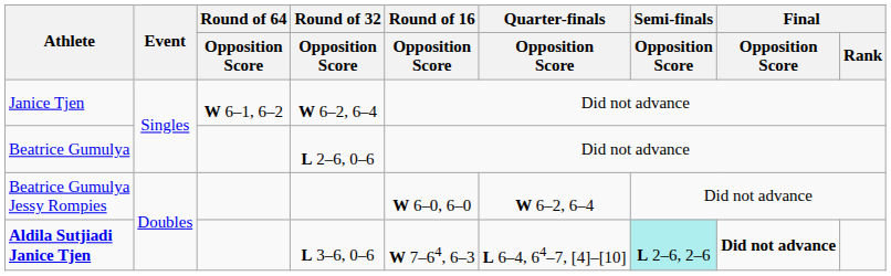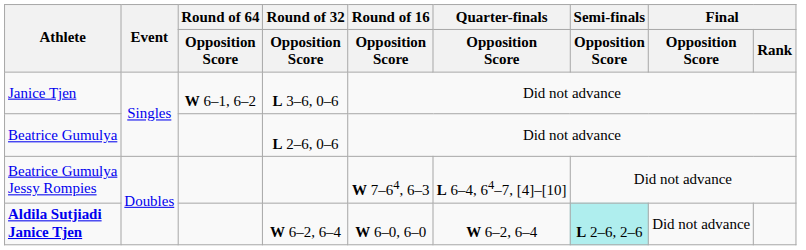Janice Tjen | Round of 32 / Opposition Score: W 6–2, 6–4 -> L 3–6, 0–6
Beatrice Gumulya Jessy Rompies | Round of 16 / Opposition Score: W 6–0, 6–0 -> W 7–64, 6–3
Beatrice Gumulya Jessy Rompies | Quarter-finals / Opposition Score: W 6–2, 6–4 -> L 6–4, 64–7, [4]–[10]
Aldila Sutjiadi Janice Tjen | Round of 32 / Opposition Score: L 3–6, 0–6 -> W 6–2, 6–4
Aldila Sutjiadi Janice Tjen | Round of 16 / Opposition Score: W 7–64, 6–3 -> W 6–0, 6–0
Aldila Sutjiadi Janice Tjen | Quarter-finals / Opposition Score: L 6–4, 64–7, [4]–[10] -> W 6–2, 6–4
Aldila Sutjiadi Janice Tjen | Final / Opposition Score: bold -> normal
